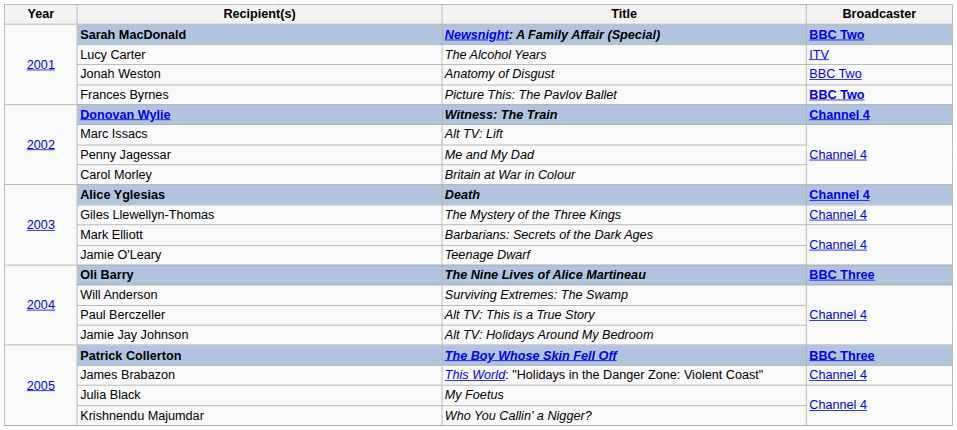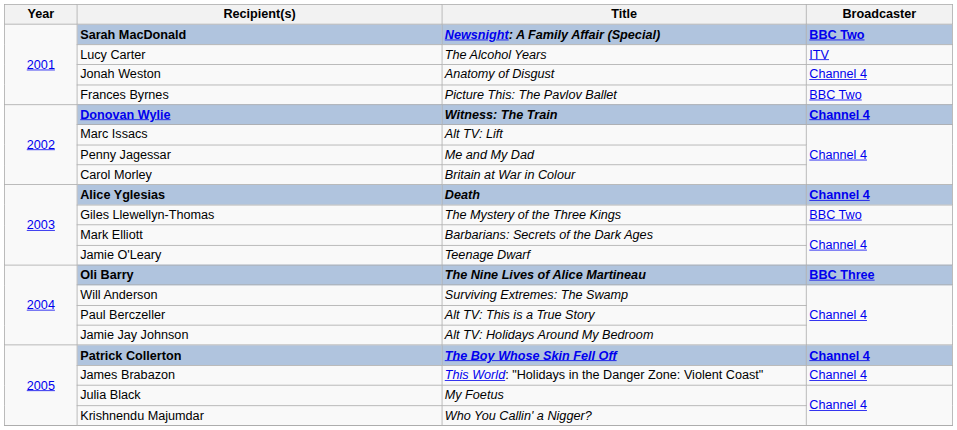Jonah Weston | Broadcaster: BBC Two -> Channel 4
Frances Byrnes | Broadcaster: bold -> normal
Giles Llewellyn-Thomas | Broadcaster: Channel 4 -> BBC Two
Patrick Collerton | Broadcaster: BBC Three -> Channel 4
